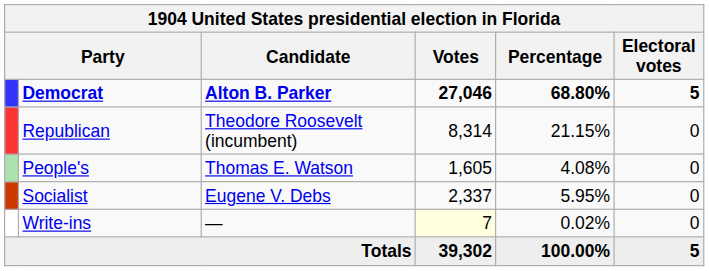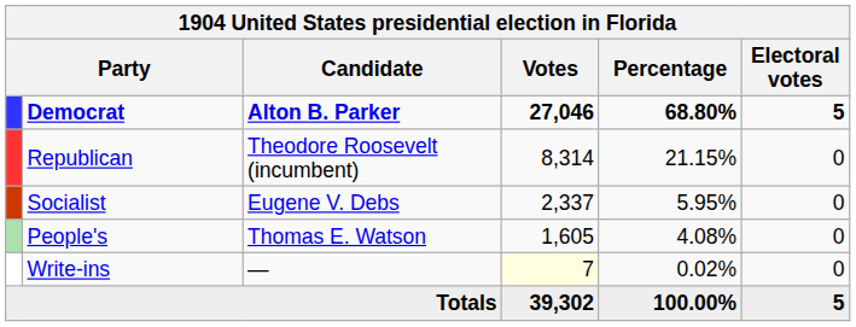rows swapped: Socialist <-> People's
